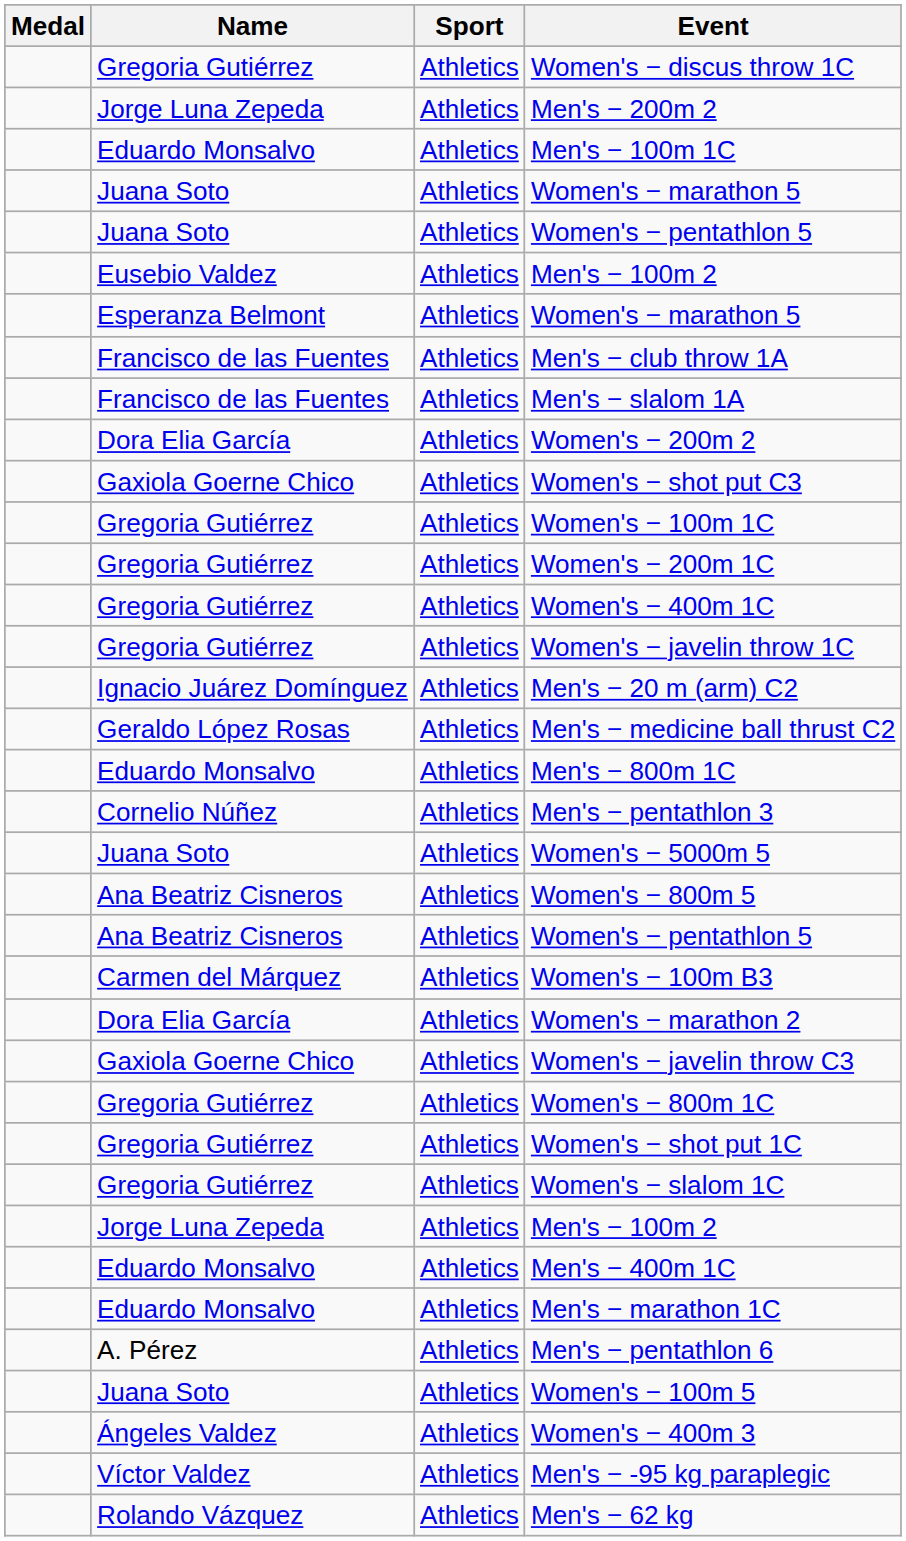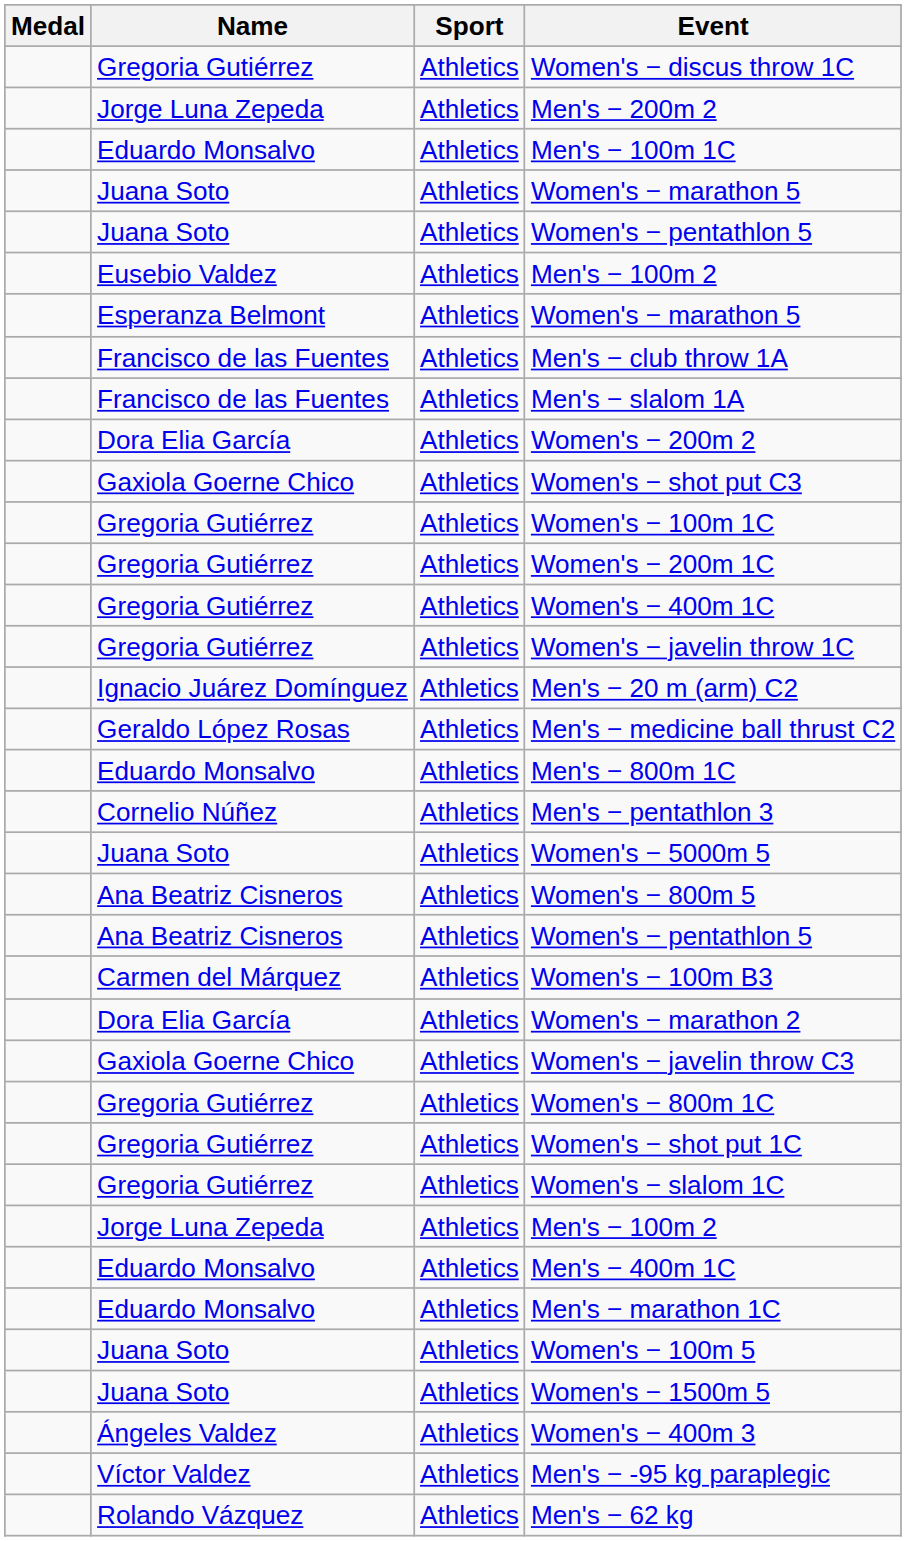- row: A. Pérez | Athletics | Men's − pentathlon 6
+ row: Juana Soto | Athletics | Women's − 1500m 5
